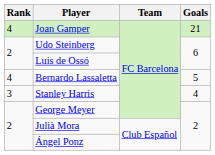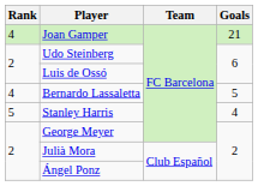Stanley Harris | Rank: 3 -> 5
